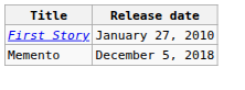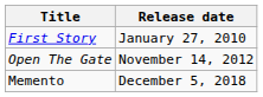+ row: Open The Gate | November 14, 2012
